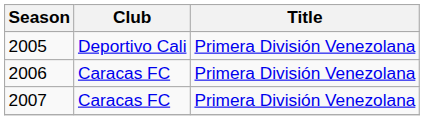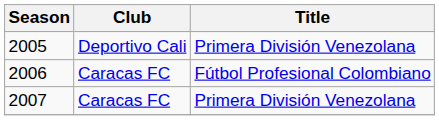2006 | Title: Primera División Venezolana -> Fútbol Profesional Colombiano
